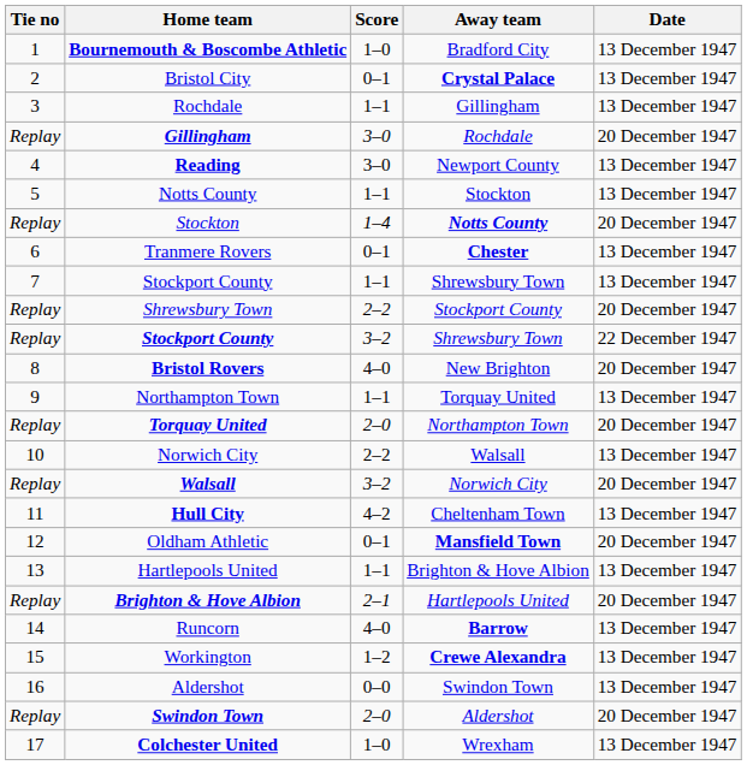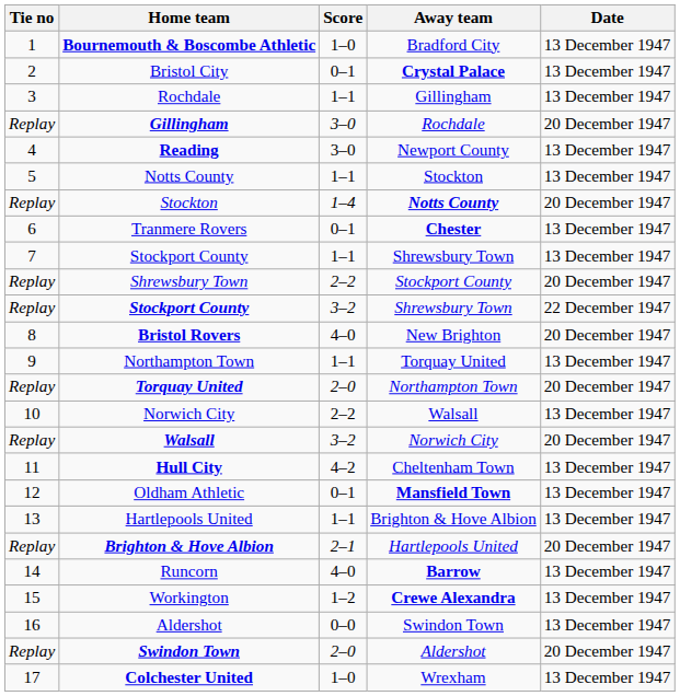Oldham Athletic | Date: 20 December 1947 -> 13 December 1947
